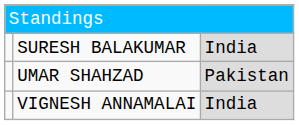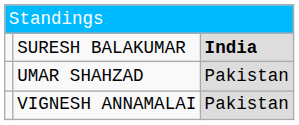SURESH BALAKUMAR | column 3: normal -> bold
VIGNESH ANNAMALAI | column 3: India -> Pakistan
